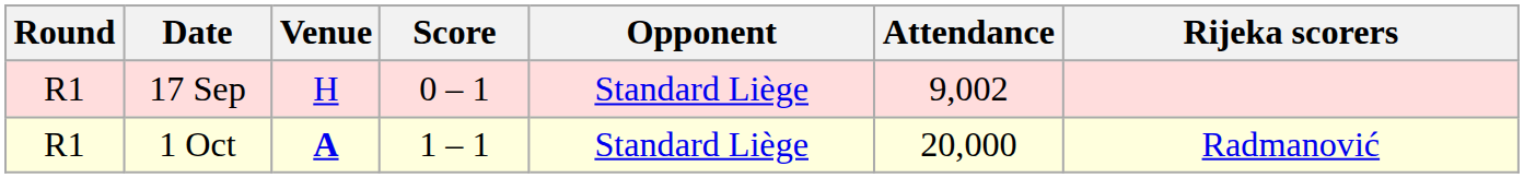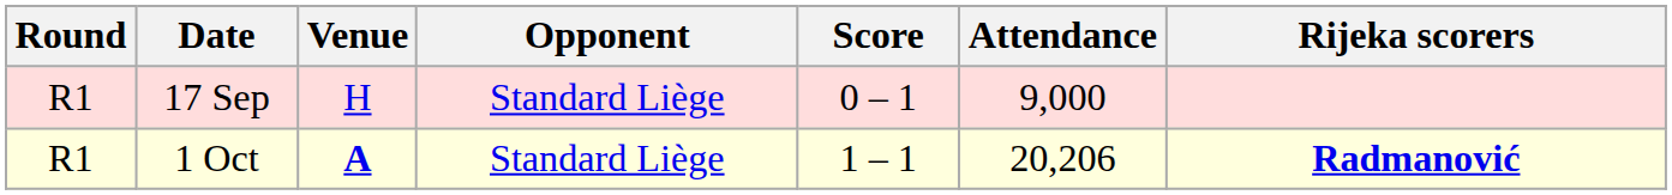columns swapped: Opponent <-> Score
17 Sep | Attendance: 9,002 -> 9,000
1 Oct | Attendance: 20,000 -> 20,206
1 Oct | Rijeka scorers: normal -> bold
